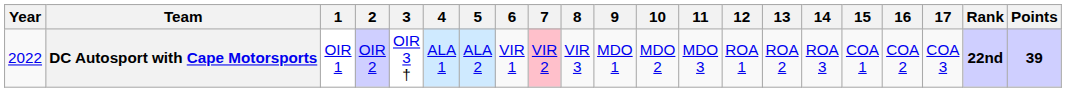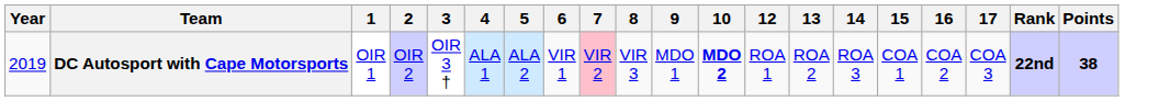- column: 11 | MDO 3
DC Autosport with Cape Motorsports | Year: 2022 -> 2019
DC Autosport with Cape Motorsports | 10: normal -> bold
DC Autosport with Cape Motorsports | Points: 39 -> 38
